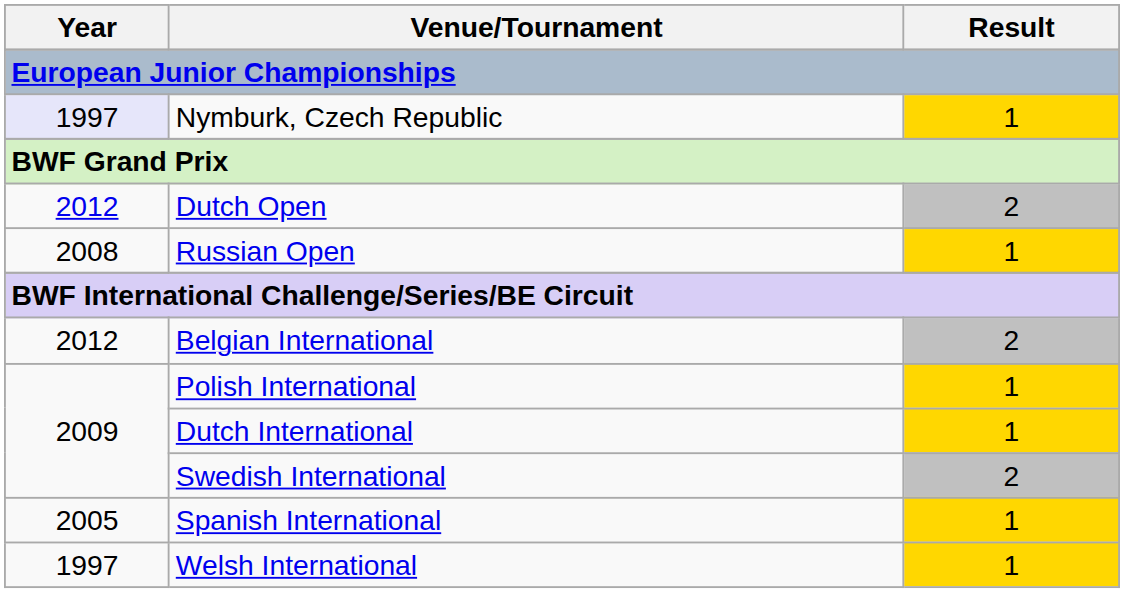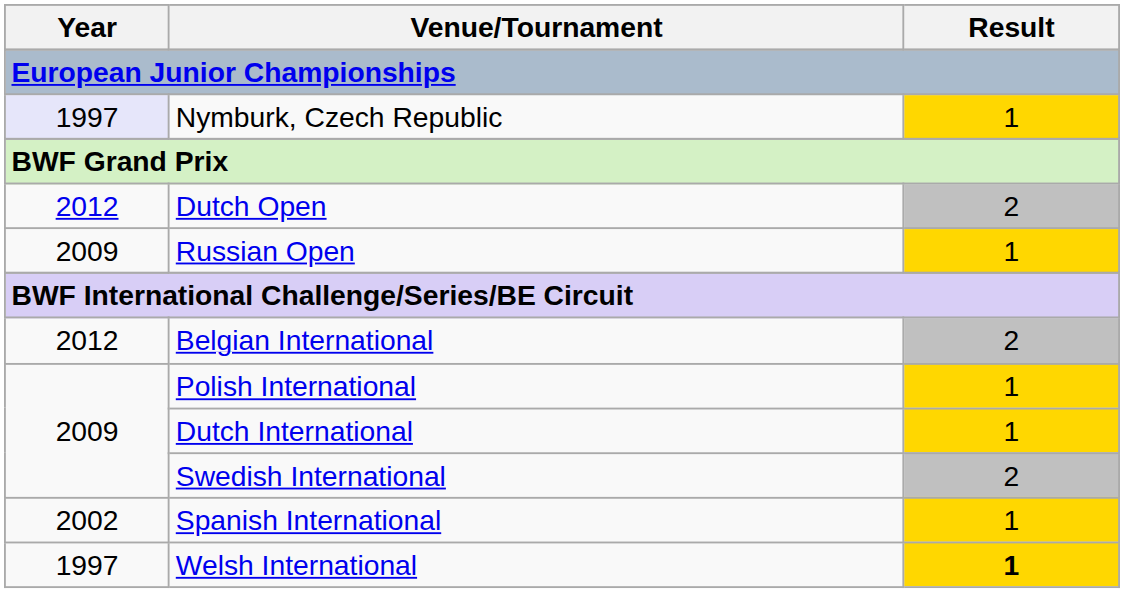Russian Open | Year: 2008 -> 2009
Spanish International | Year: 2005 -> 2002
Welsh International | Result: normal -> bold
